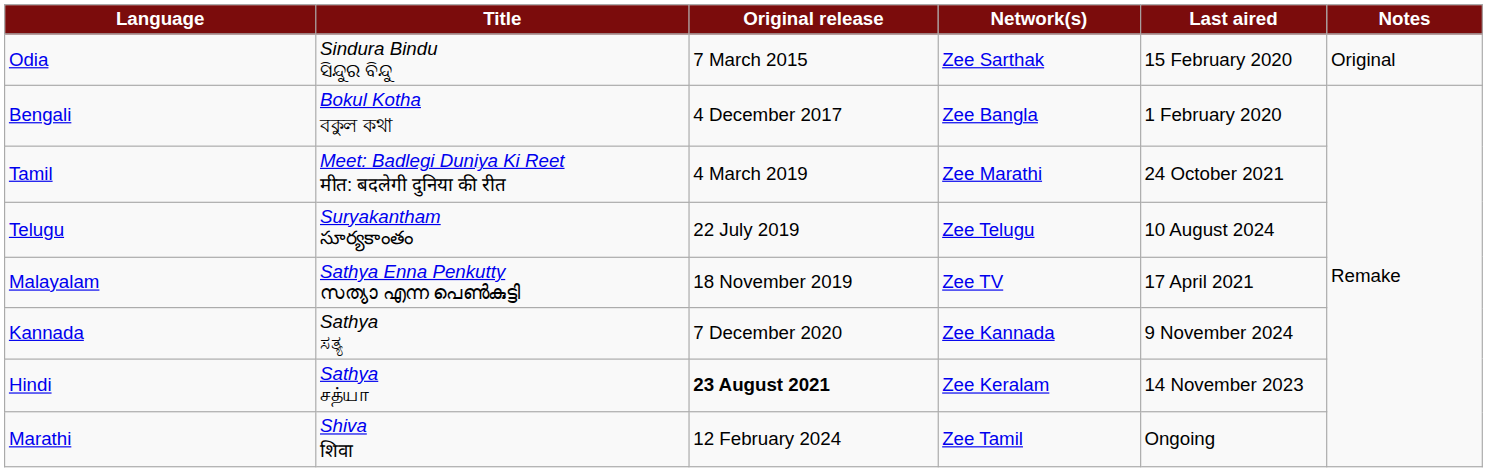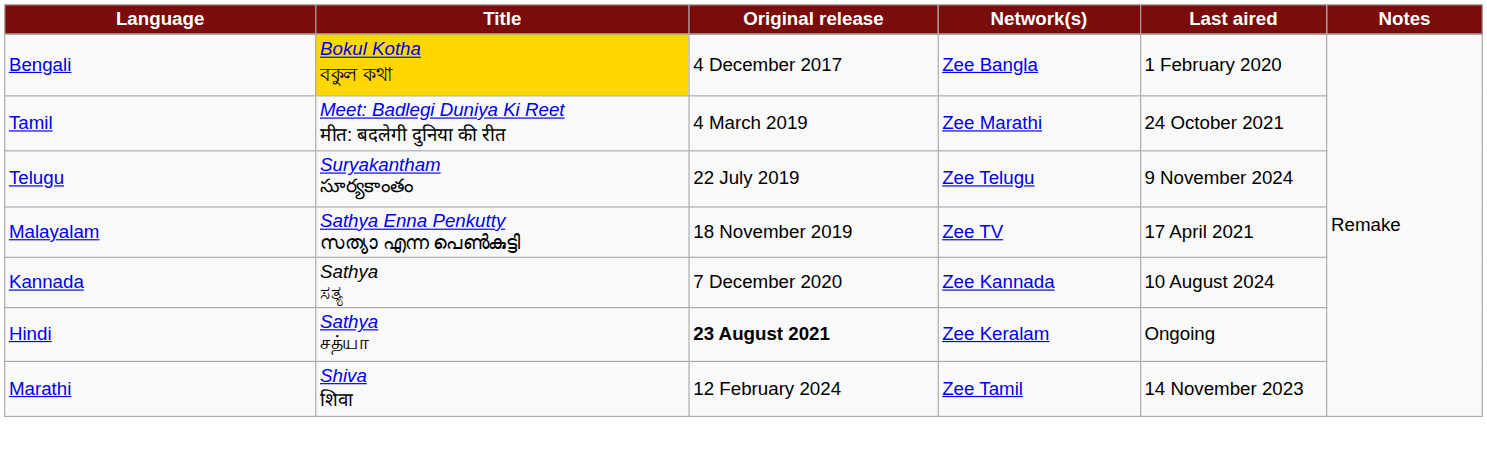- row: Odia | Sindura Bindu ସିନ୍ଦୁର ବିନ୍ଦୁ | 7 March 2015 | Zee Sarthak | 15 February 2020 | Original
Bengali | Title: no background -> gold background
Telugu | Last aired: 10 August 2024 -> 9 November 2024
Kannada | Last aired: 9 November 2024 -> 10 August 2024
Hindi | Last aired: 14 November 2023 -> Ongoing
Marathi | Last aired: Ongoing -> 14 November 2023
